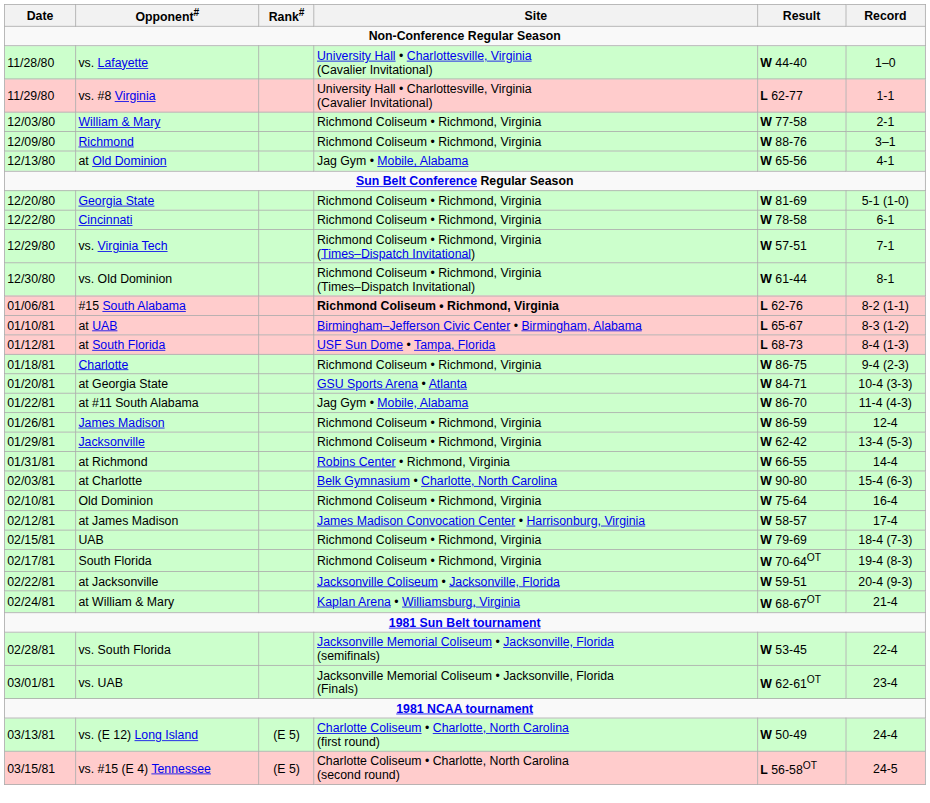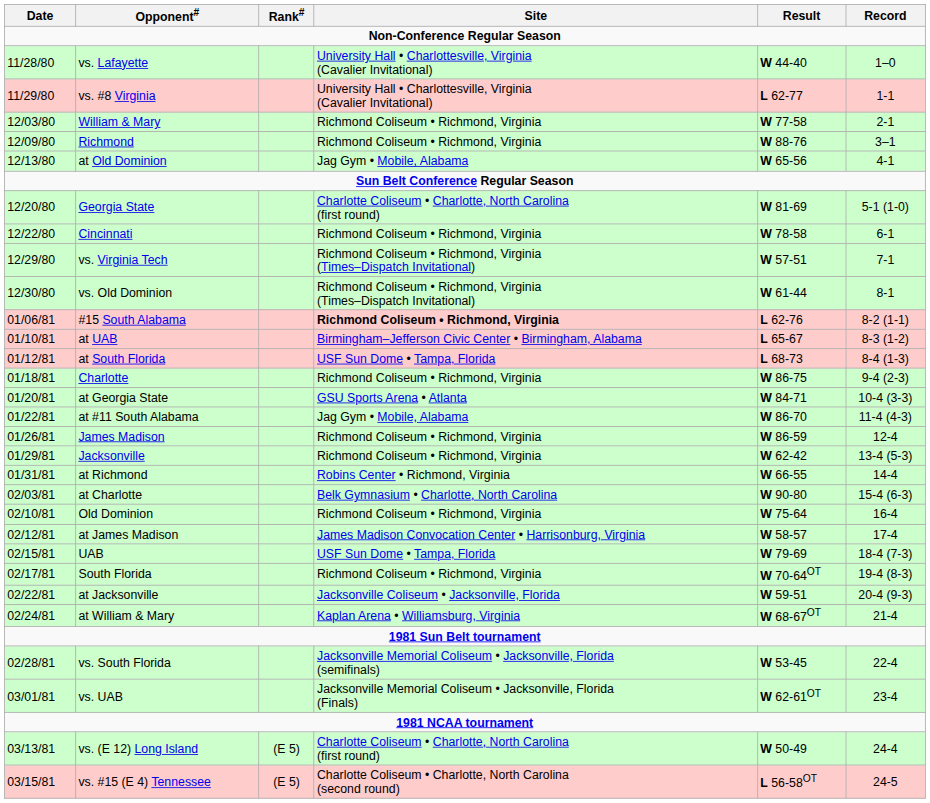Georgia State | Site: Richmond Coliseum • Richmond, Virginia -> Charlotte Coliseum • Charlotte, North Carolina (first round)
UAB | Site: Richmond Coliseum • Richmond, Virginia -> USF Sun Dome • Tampa, Florida
